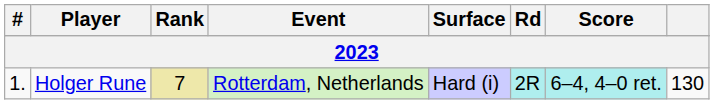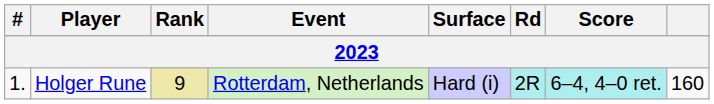Holger Rune | Rank: 7 -> 9
Holger Rune | column 8: 130 -> 160
